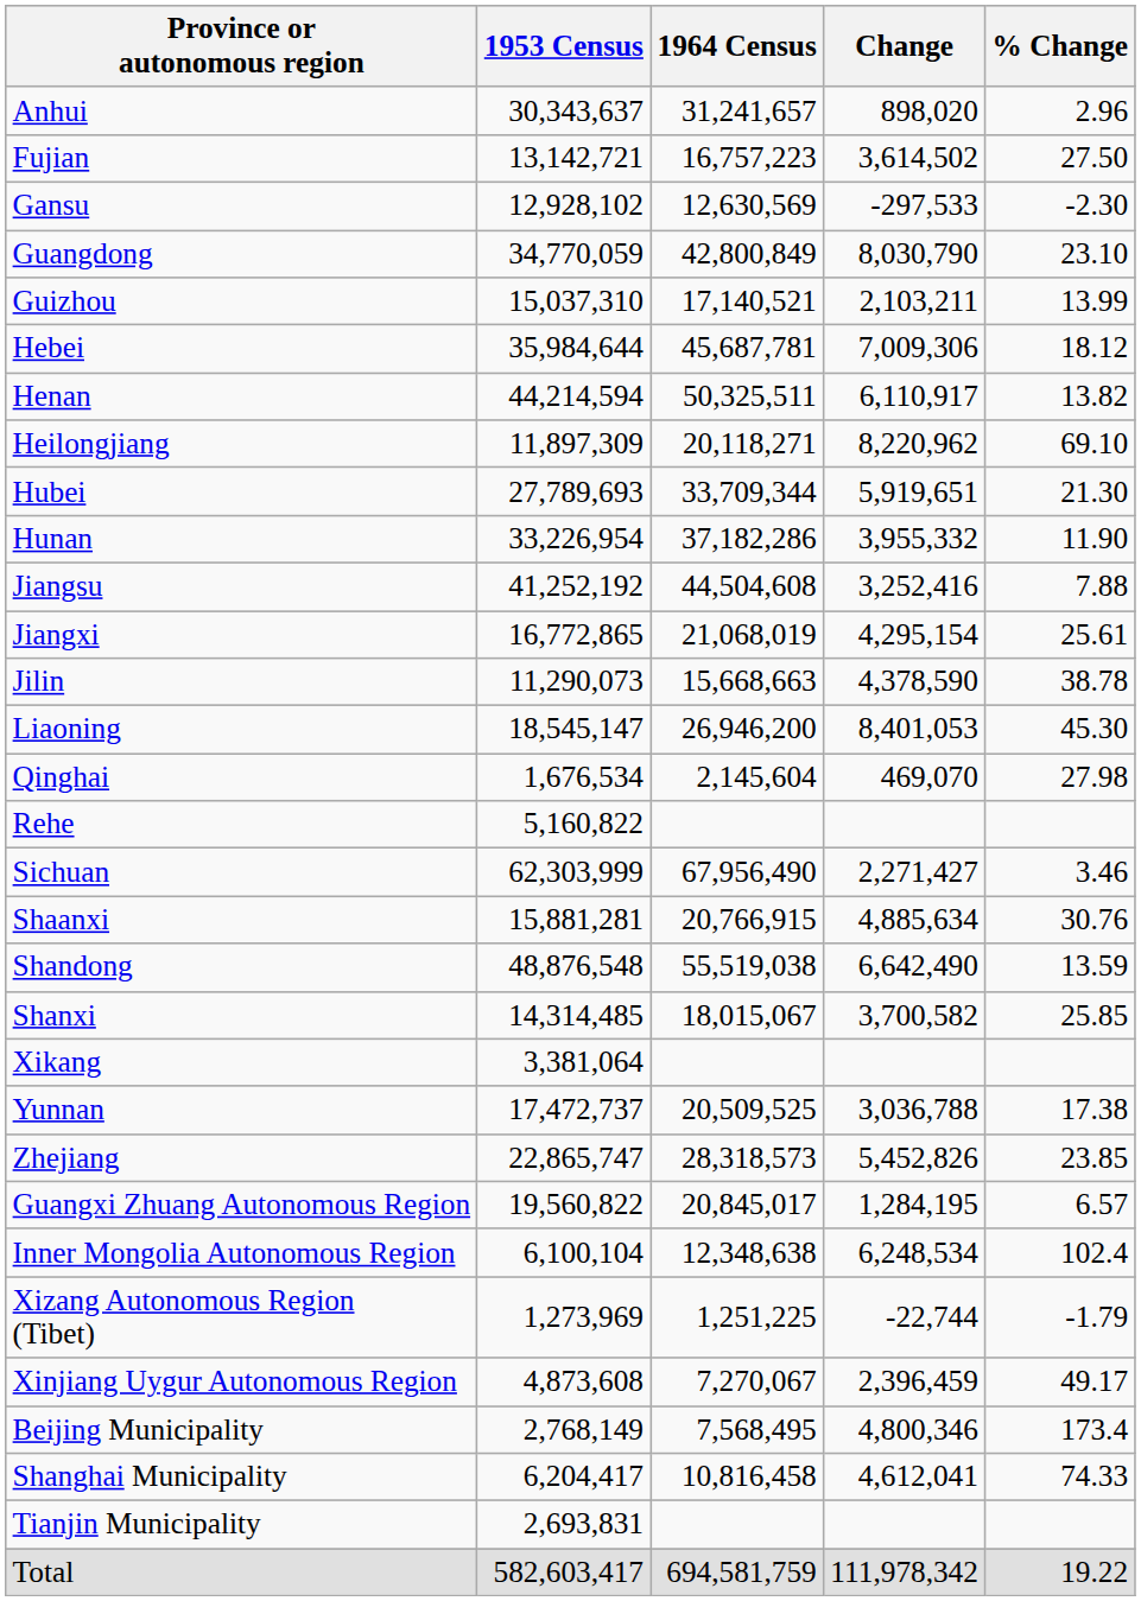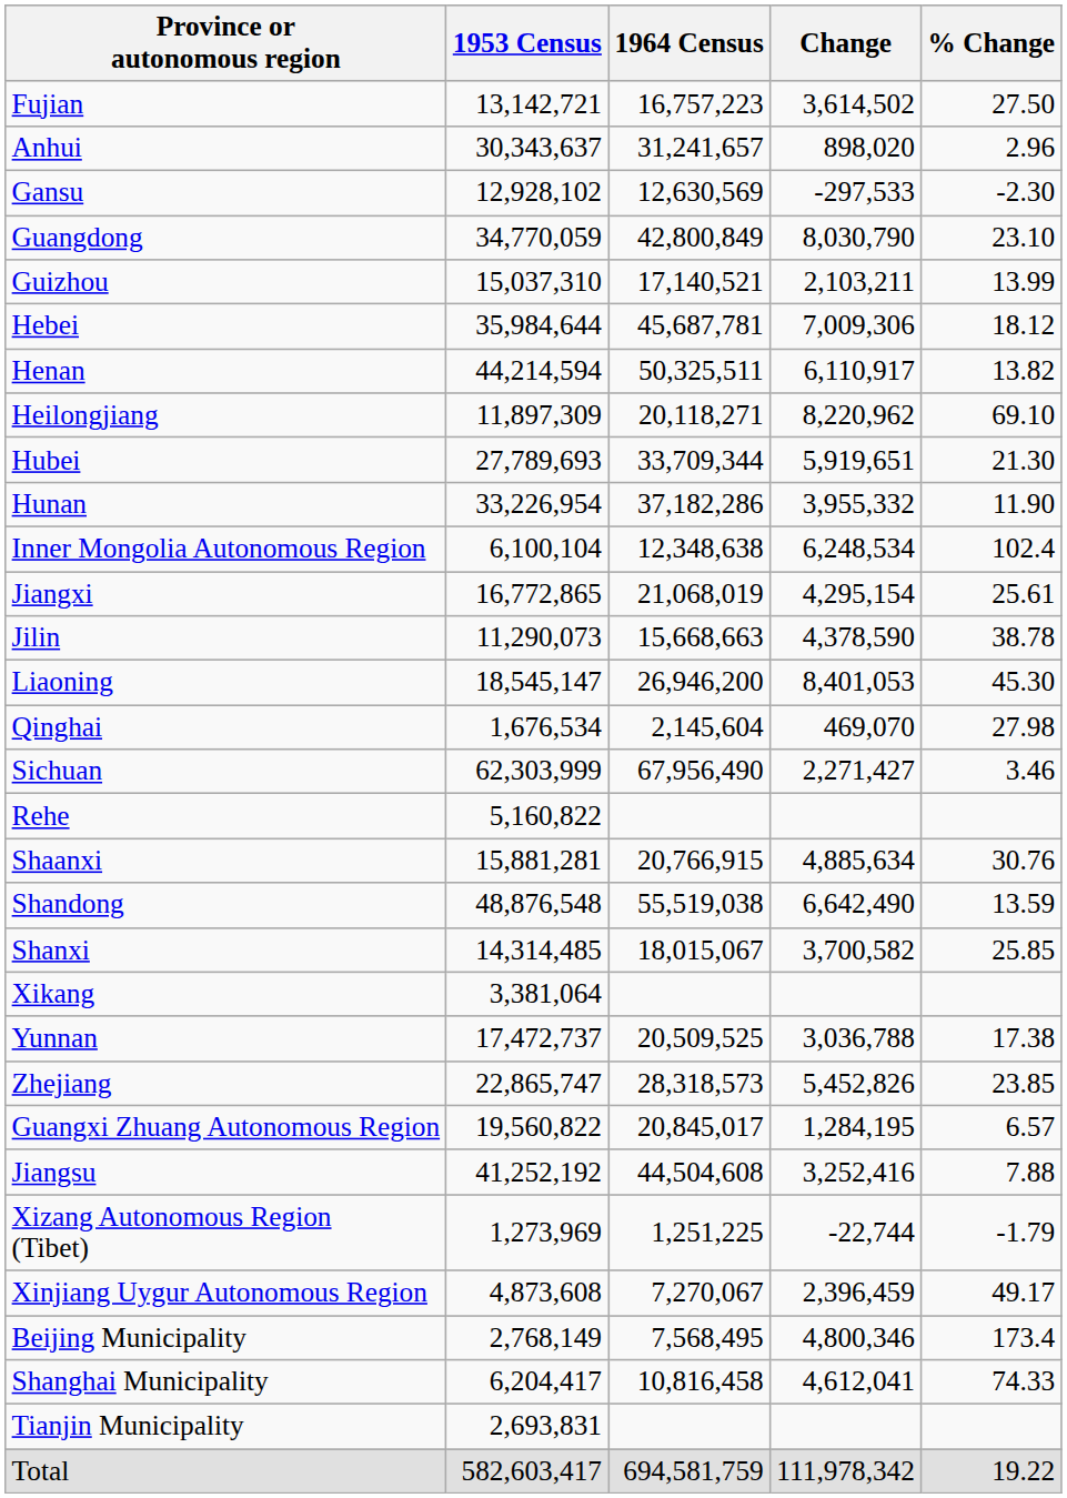rows swapped: Anhui <-> Fujian
rows swapped: Jiangsu <-> Inner Mongolia Autonomous Region
rows swapped: Rehe <-> Sichuan
